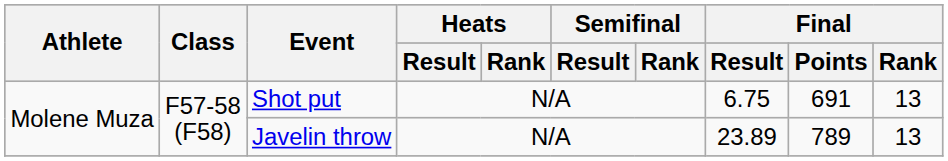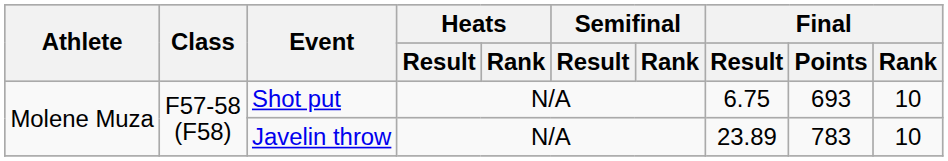Shot put | Final / Points: 691 -> 693
Shot put | Final / Rank: 13 -> 10
Javelin throw | Final / Points: 789 -> 783
Javelin throw | Final / Rank: 13 -> 10
